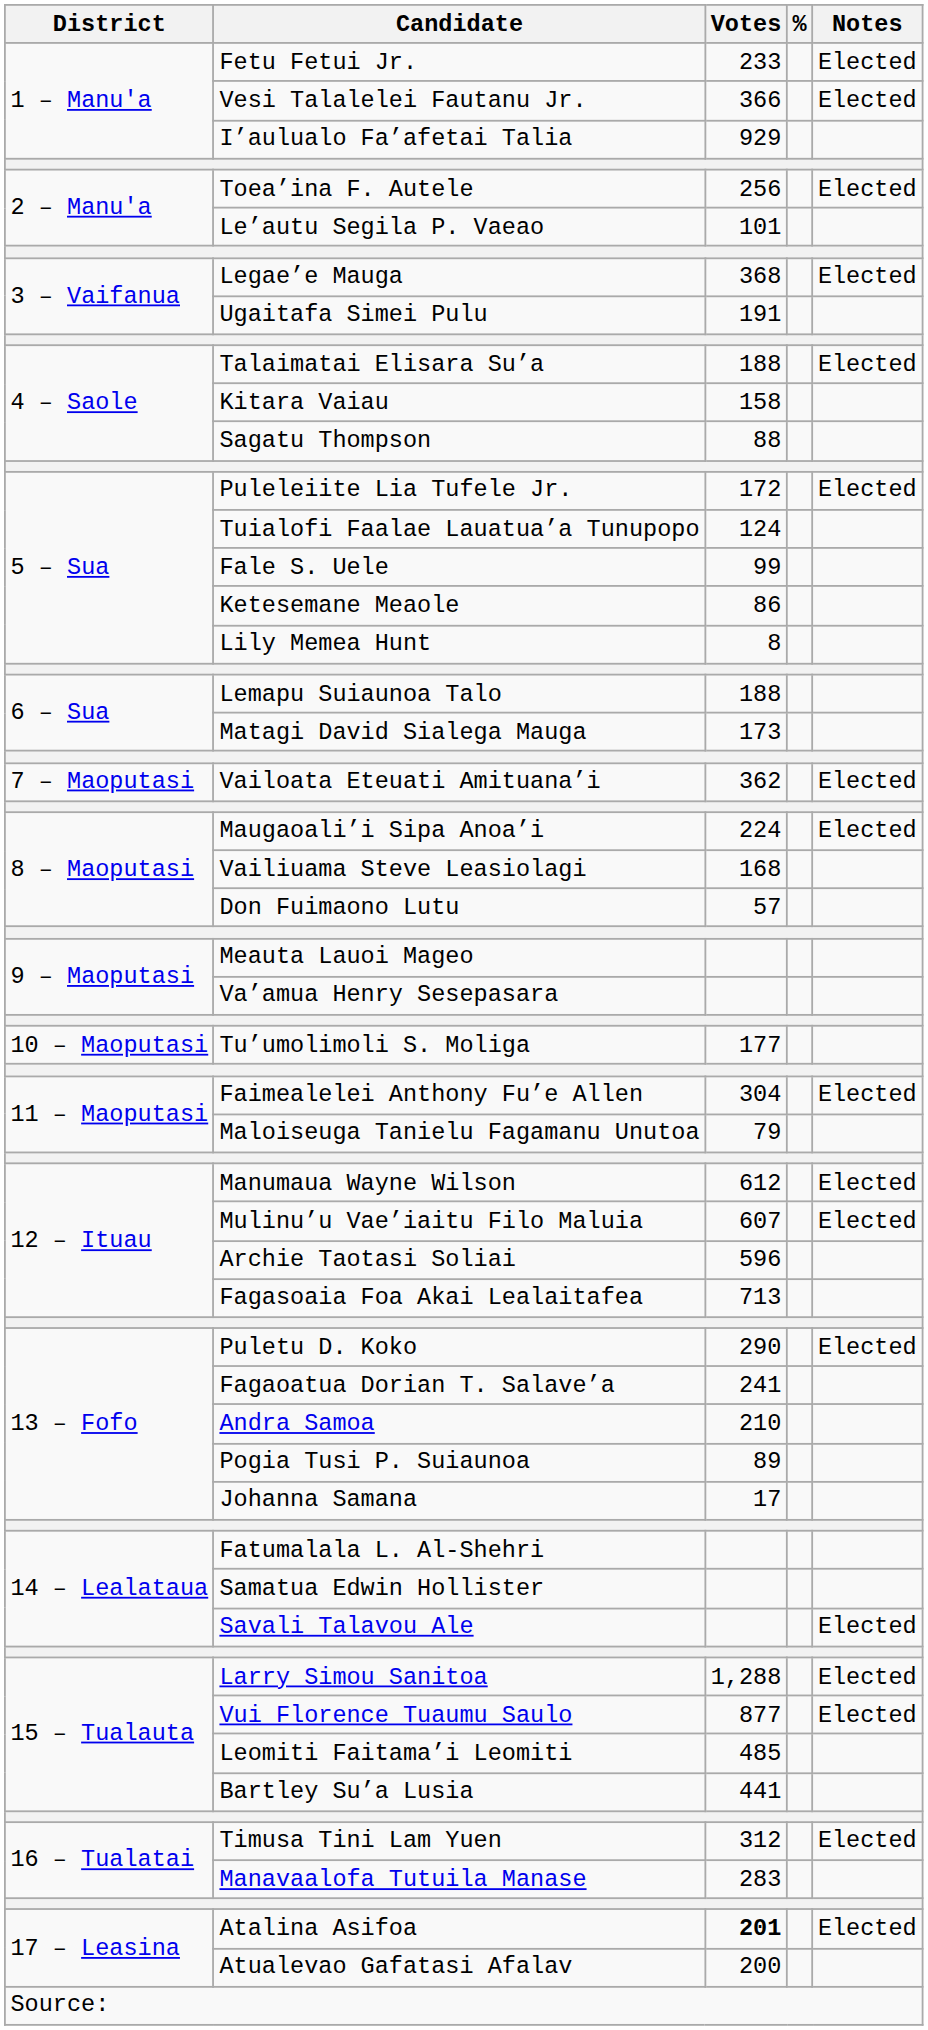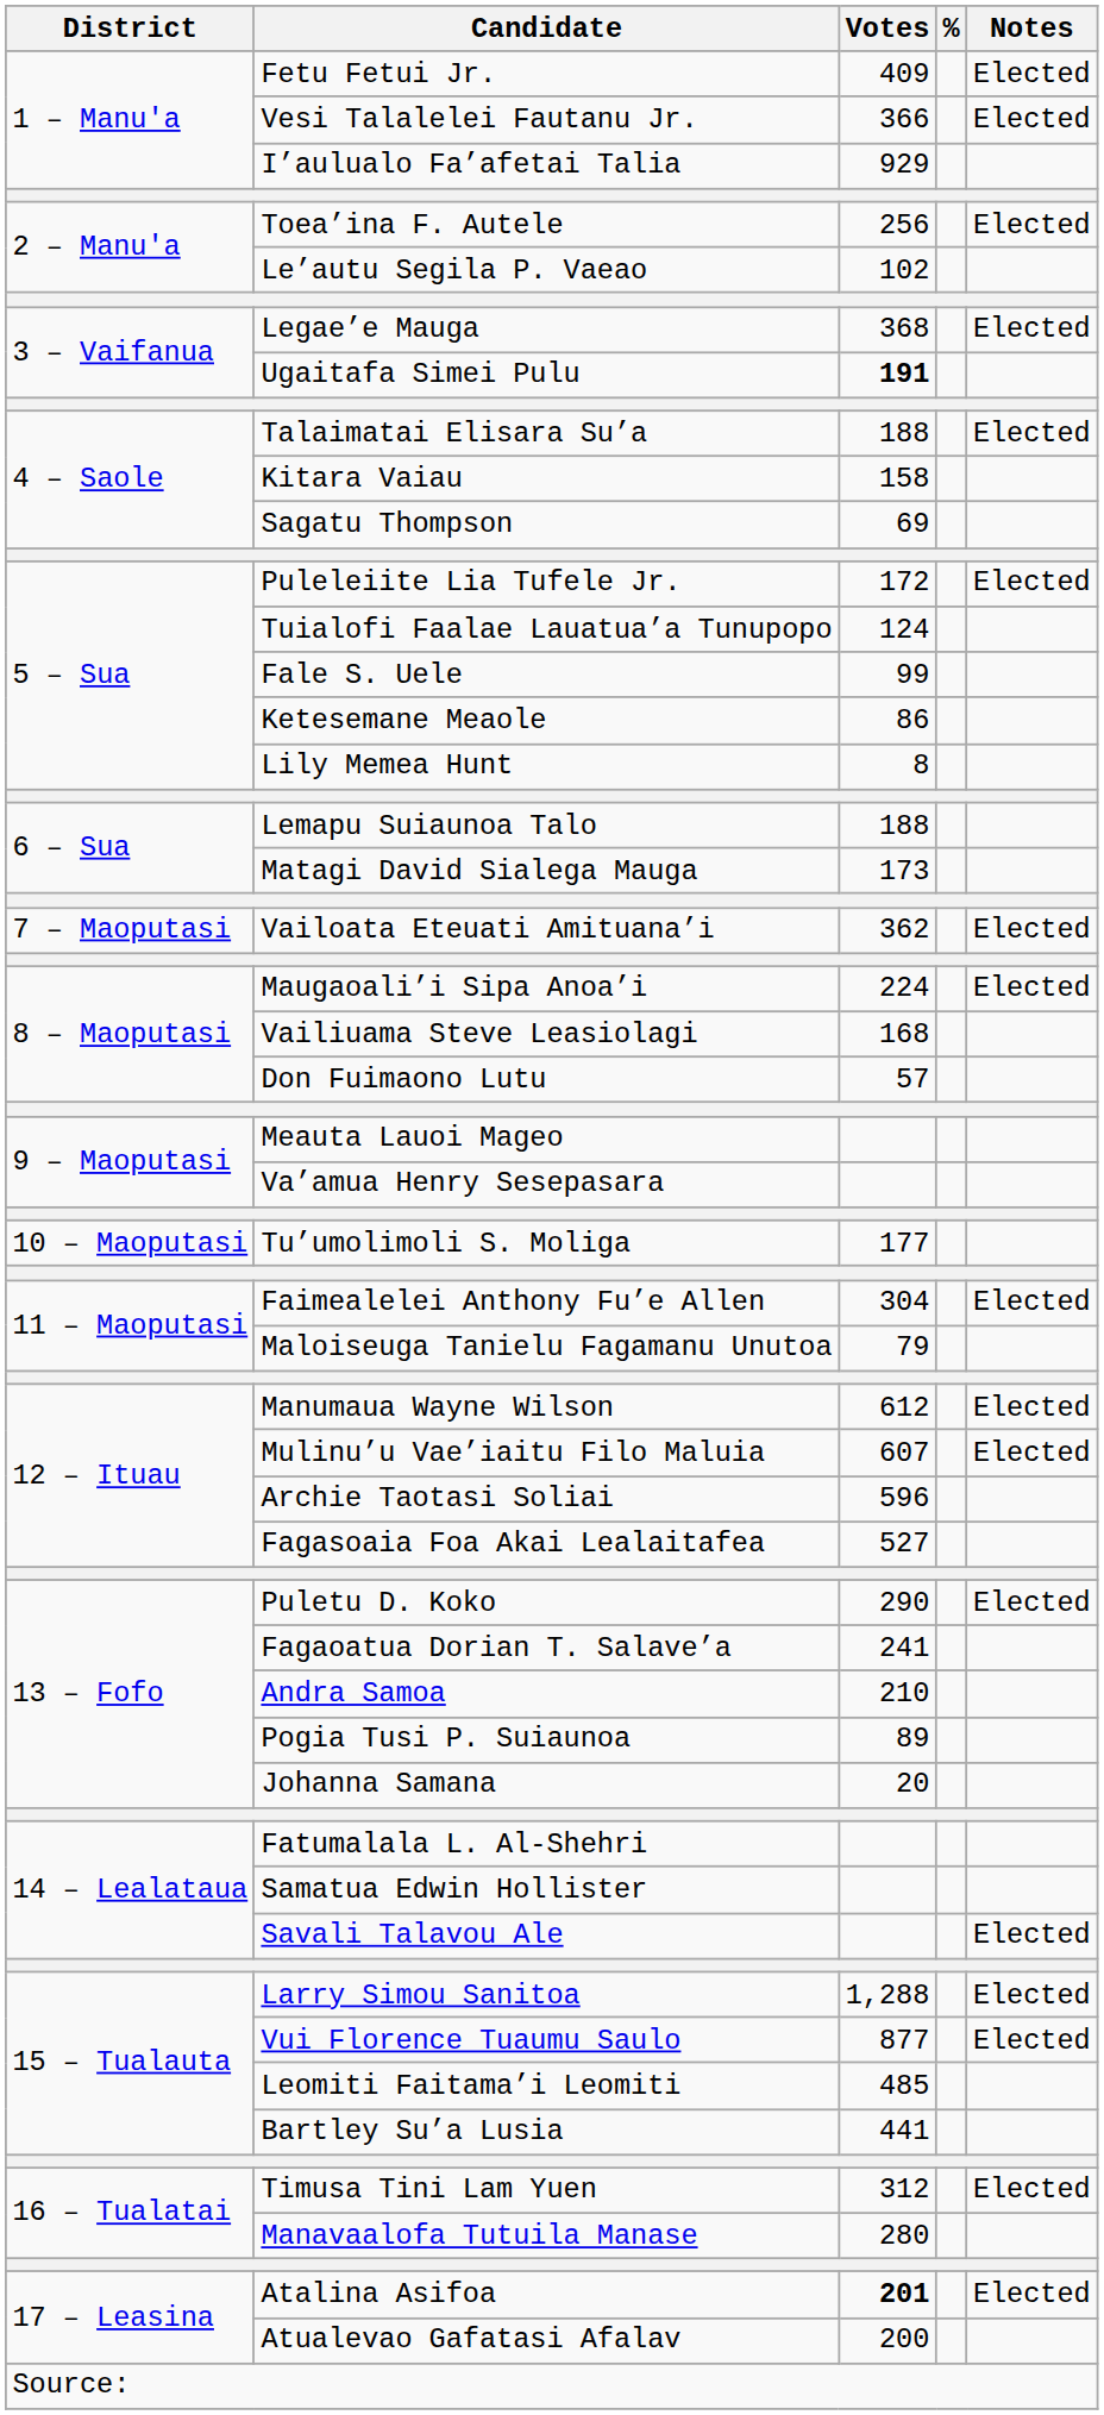Fetu Fetui Jr. | Votes: 233 -> 409
Le’autu Segila P. Vaeao | Votes: 101 -> 102
Ugaitafa Simei Pulu | Votes: normal -> bold
Sagatu Thompson | Votes: 88 -> 69
Fagasoaia Foa Akai Lealaitafea | Votes: 713 -> 527
Johanna Samana | Votes: 17 -> 20
Manavaalofa Tutuila Manase | Votes: 283 -> 280
